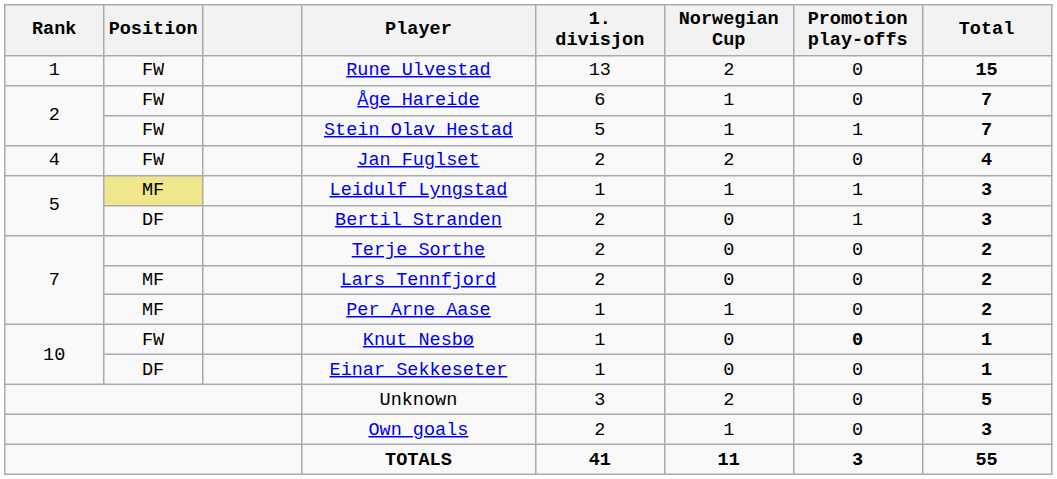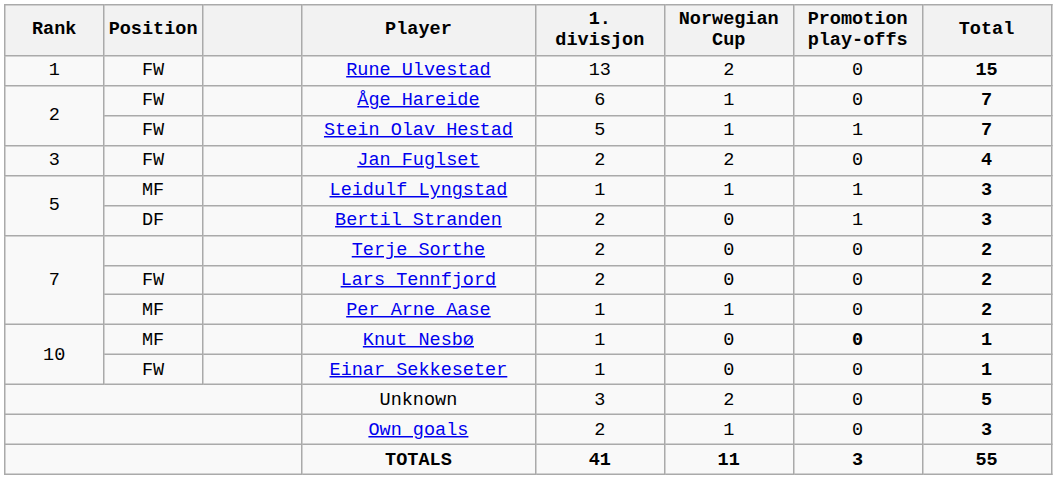Jan Fuglset | Rank: 4 -> 3
Leidulf Lyngstad | Position: khaki background -> no background
Lars Tennfjord | Position: MF -> FW
Knut Nesbø | Position: FW -> MF
Einar Sekkeseter | Position: DF -> FW
